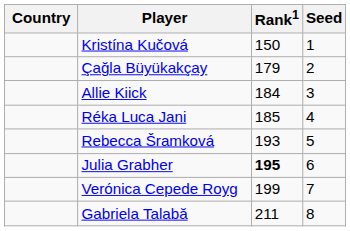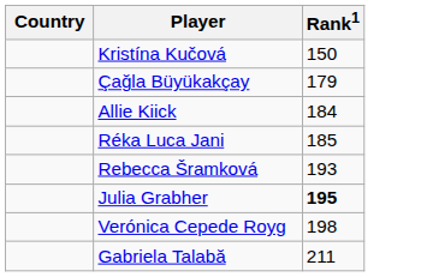- column: Seed | 1 | 2 | 3 | 4 | 5 | 6 | 7 | 8
Verónica Cepede Royg | Rank1: 199 -> 198
